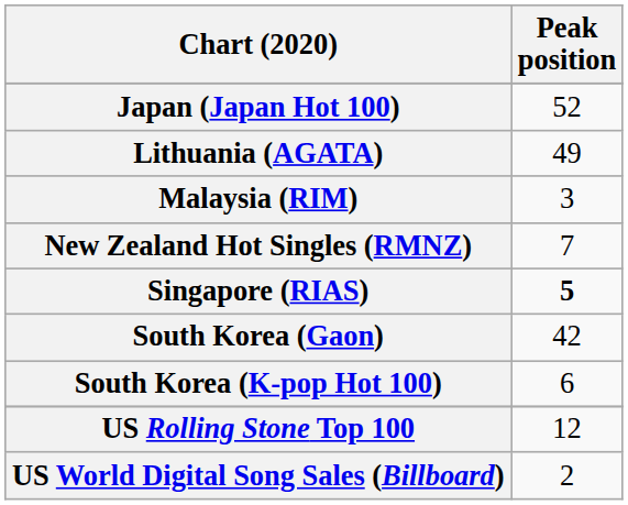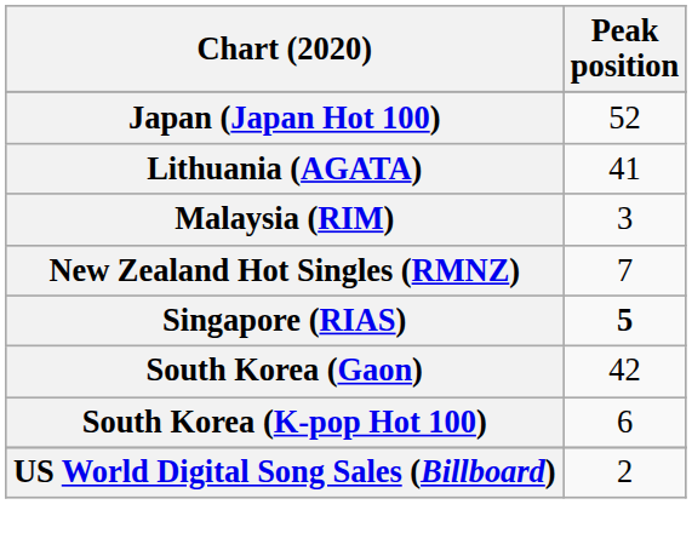Lithuania (AGATA) | Peak position: 49 -> 41
- row: US Rolling Stone Top 100 | 12
